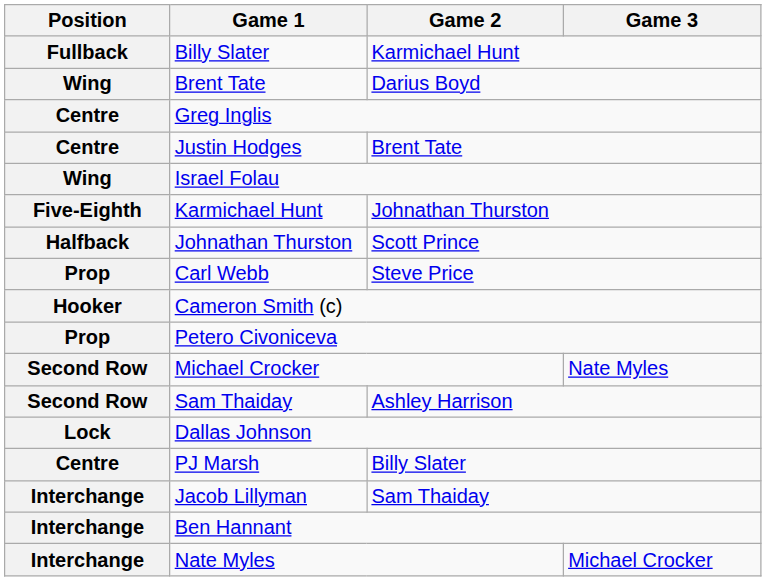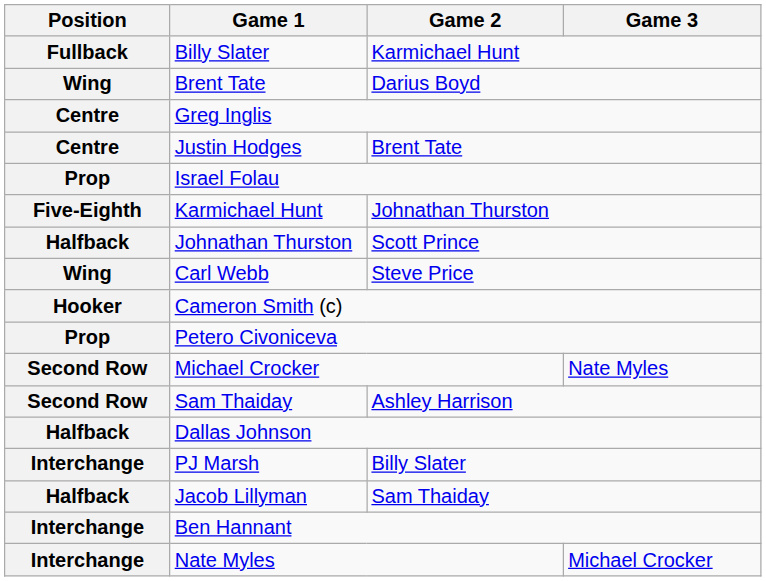Israel Folau | Position: Wing -> Prop
Carl Webb | Position: Prop -> Wing
Dallas Johnson | Position: Lock -> Halfback
PJ Marsh | Position: Centre -> Interchange
Jacob Lillyman | Position: Interchange -> Halfback
